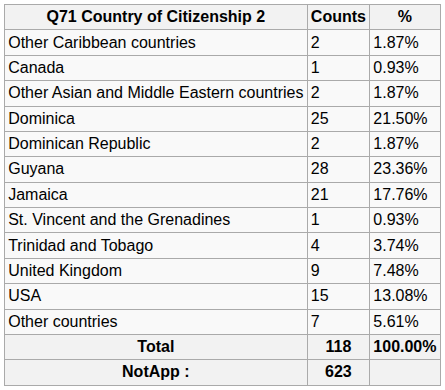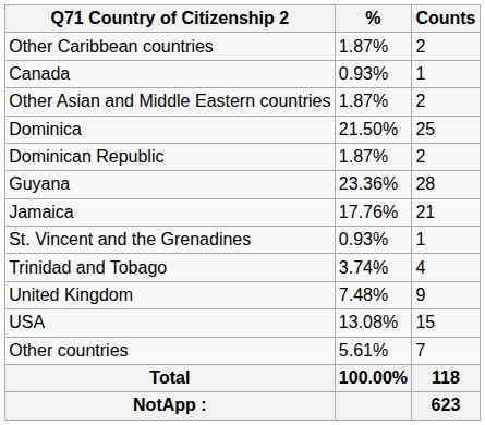columns swapped: Counts <-> %
